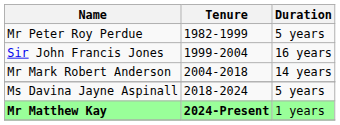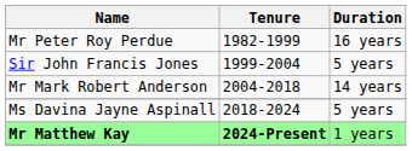Mr Peter Roy Perdue | Duration: 5 years -> 16 years
Sir John Francis Jones | Duration: 16 years -> 5 years
